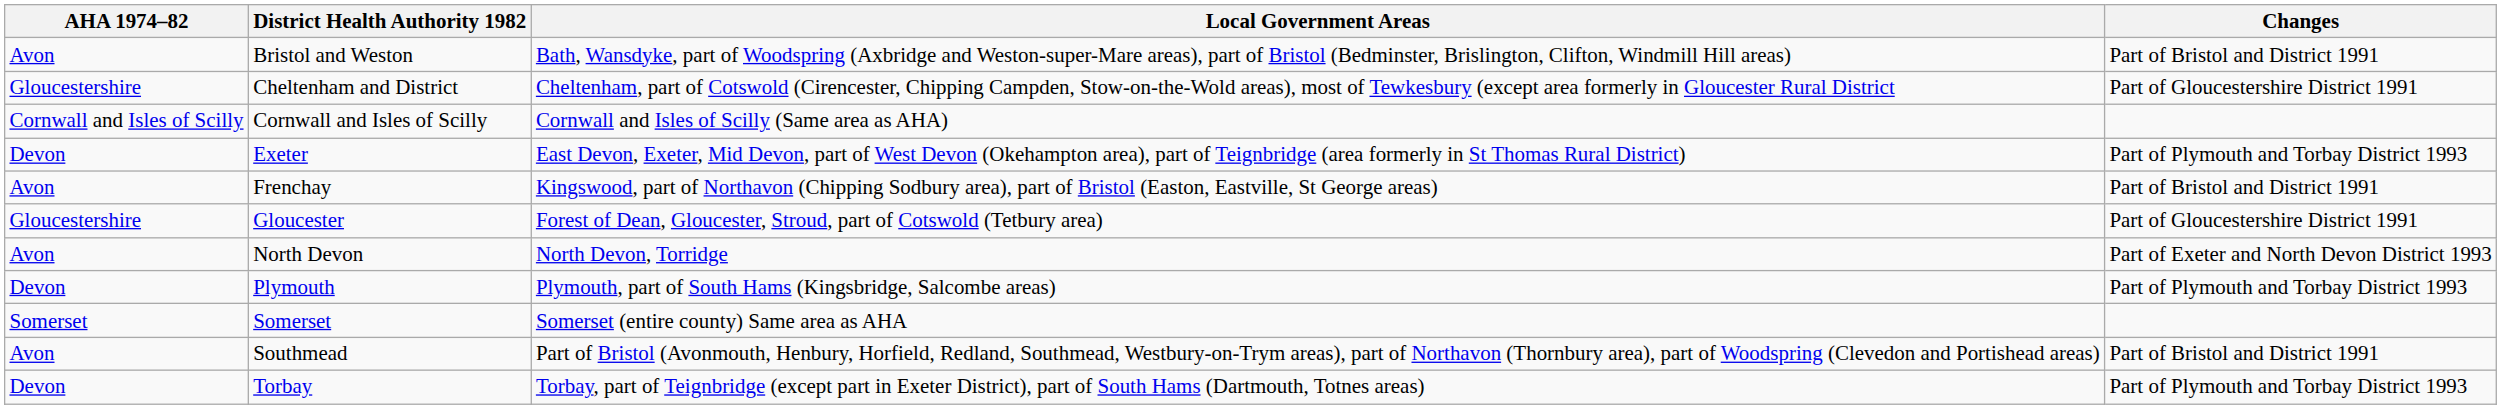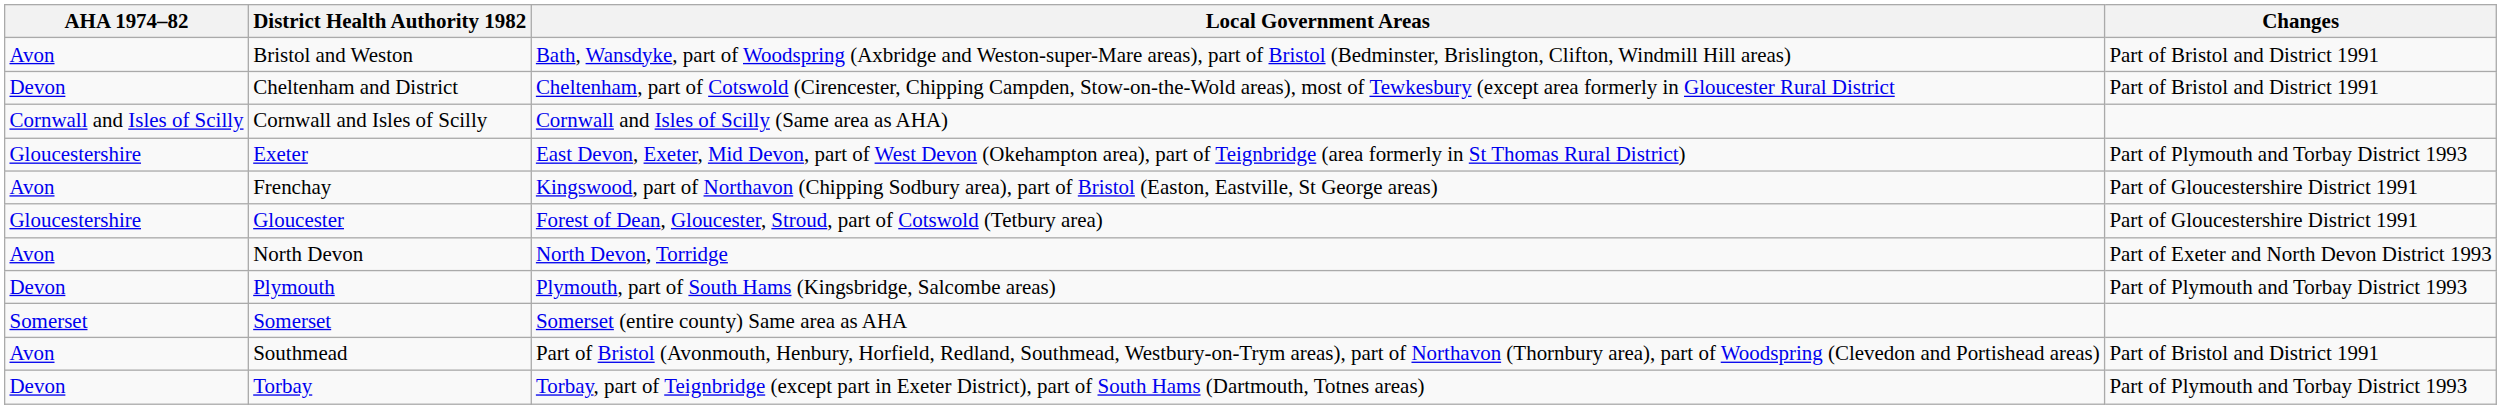Cheltenham and District | AHA 1974–82: Gloucestershire -> Devon
Cheltenham and District | Changes: Part of Gloucestershire District 1991 -> Part of Bristol and District 1991
Exeter | AHA 1974–82: Devon -> Gloucestershire
Frenchay | Changes: Part of Bristol and District 1991 -> Part of Gloucestershire District 1991
